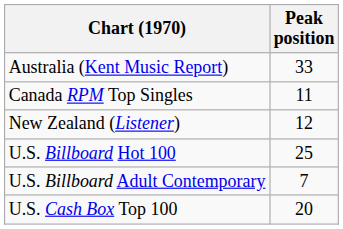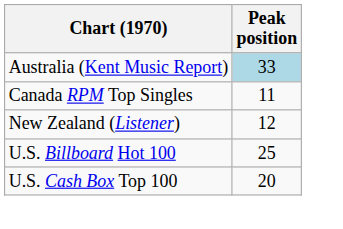Australia (Kent Music Report) | Peak position: no background -> lightblue background
- row: U.S. Billboard Adult Contemporary | 7
